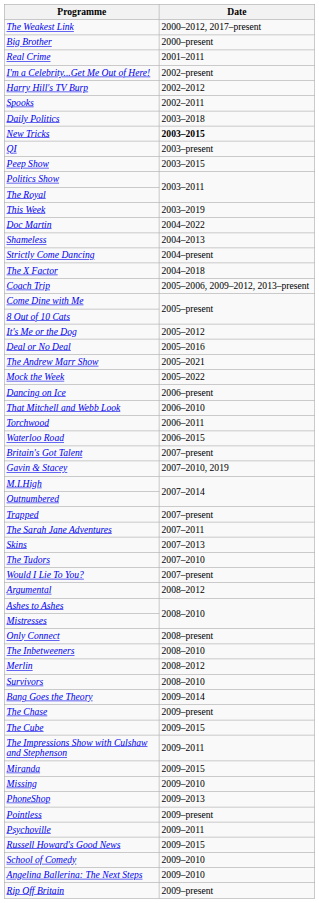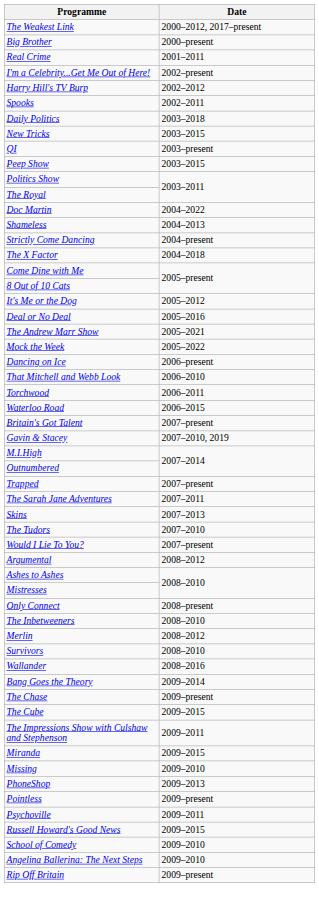New Tricks | Date: bold -> normal
- row: This Week | 2003–2019
- row: Coach Trip | 2005–2006, 2009–2012, 2013–present
+ row: Wallander | 2008–2016
